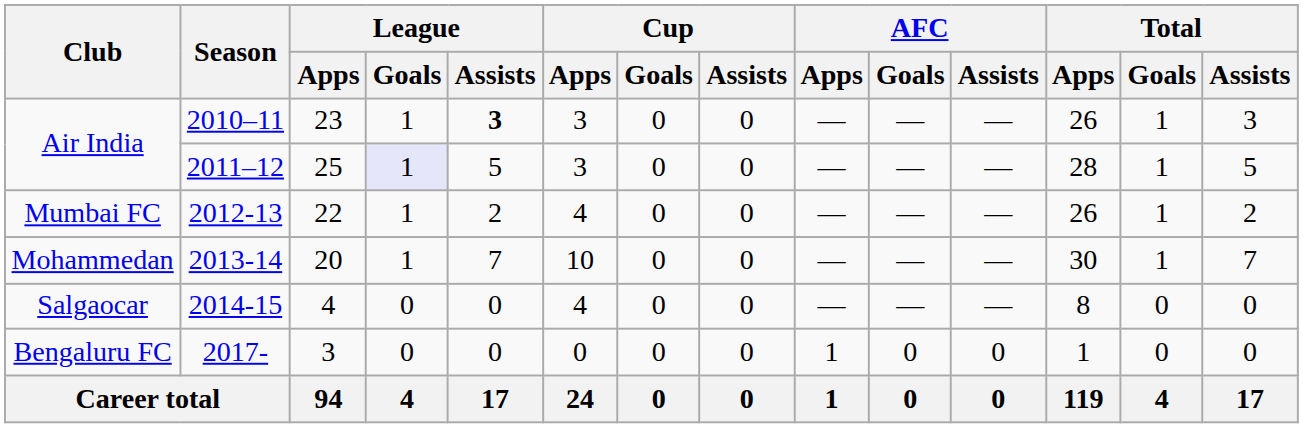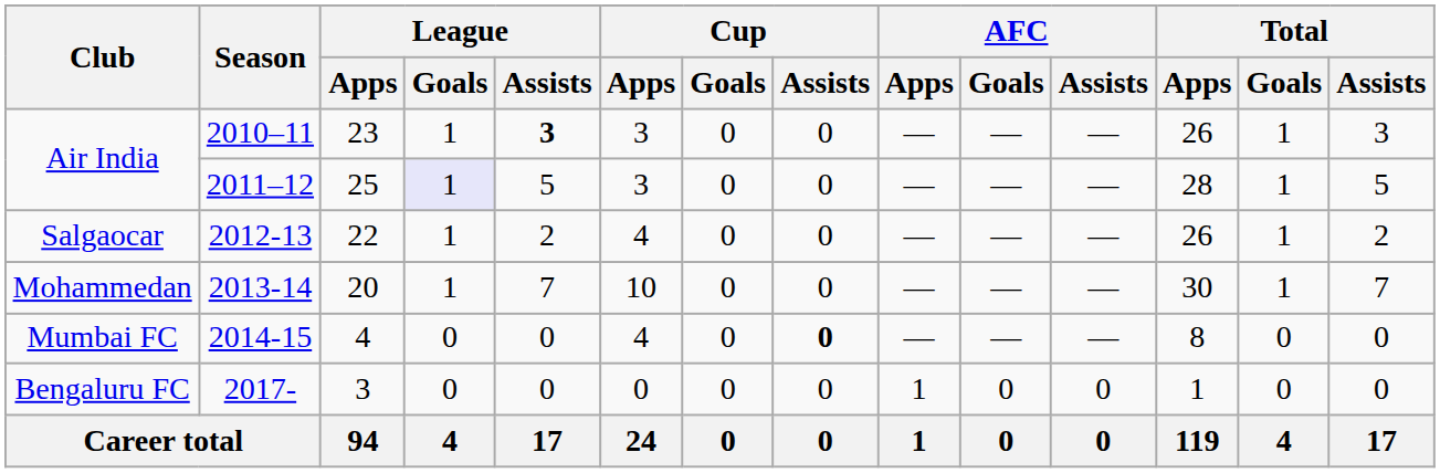2012-13 | Club: Mumbai FC -> Salgaocar
2014-15 | Club: Salgaocar -> Mumbai FC
2014-15 | Cup / Assists: normal -> bold
